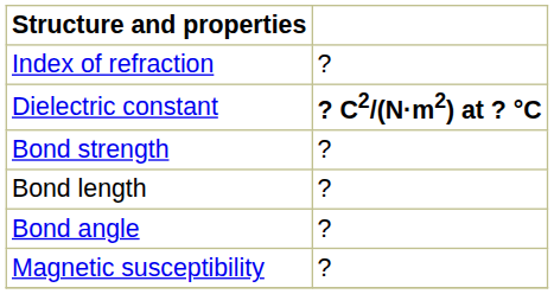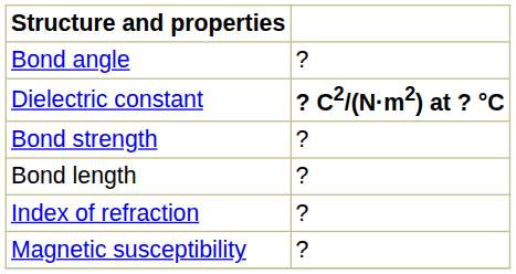rows swapped: Index of refraction <-> Bond angle
